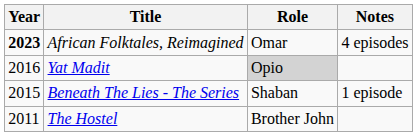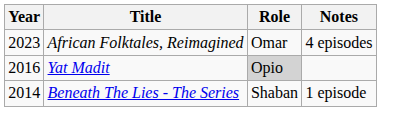African Folktales, Reimagined | Year: bold -> normal
Beneath The Lies - The Series | Year: 2015 -> 2014
- row: 2011 | The Hostel | Brother John
